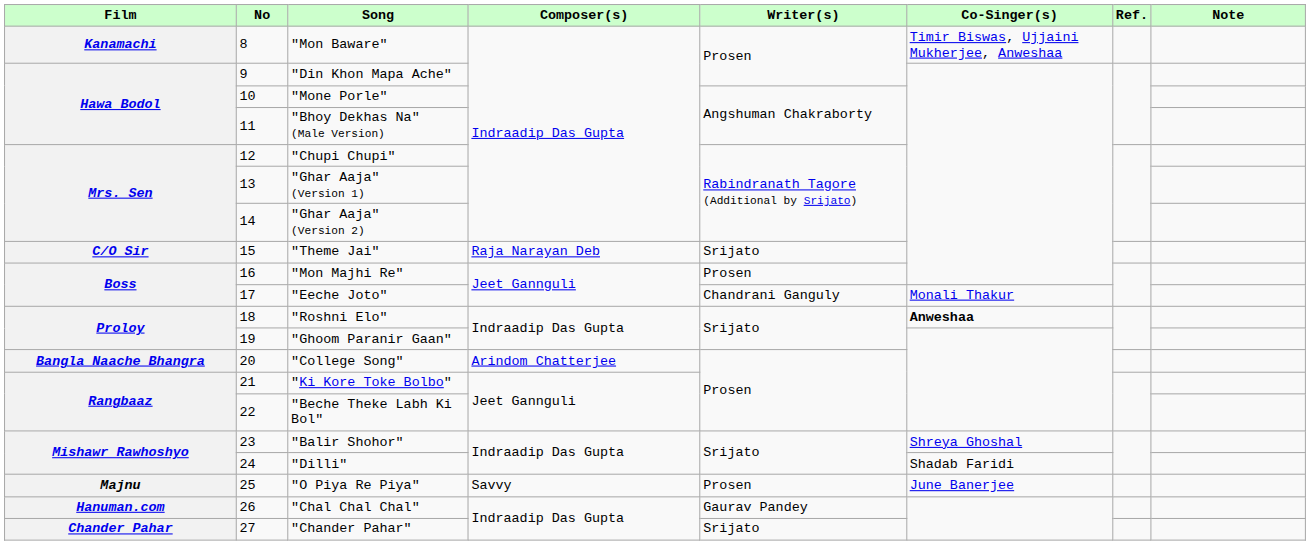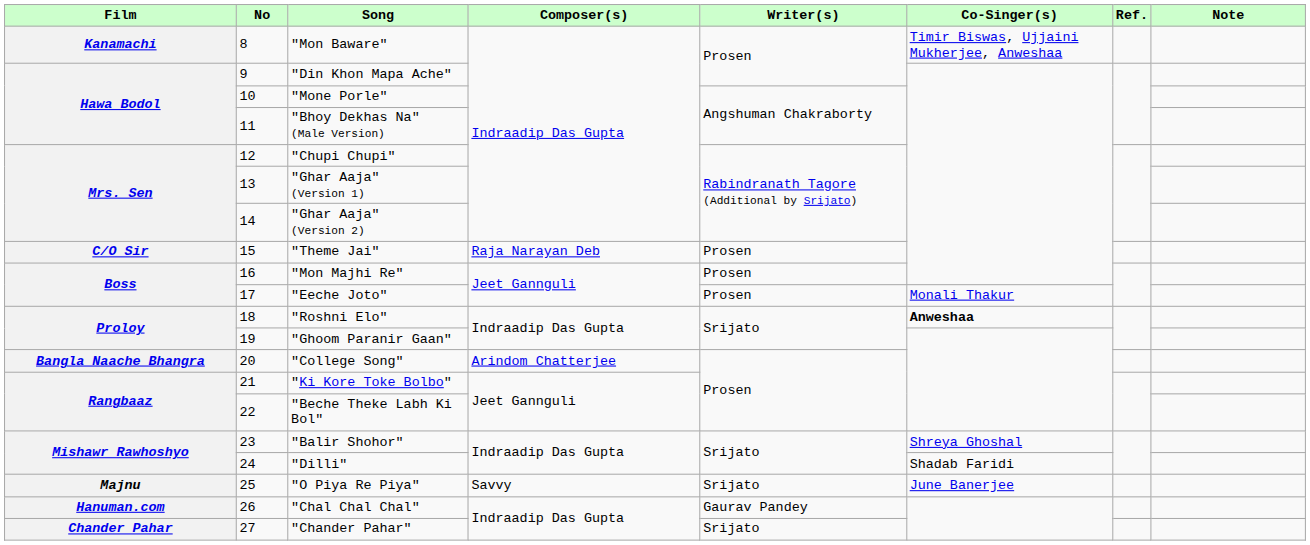"Theme Jai" | Writer(s): Srijato -> Prosen
"Eeche Joto" | Writer(s): Chandrani Ganguly -> Prosen
"O Piya Re Piya" | Writer(s): Prosen -> Srijato
